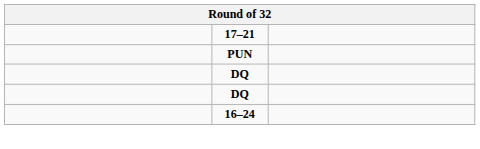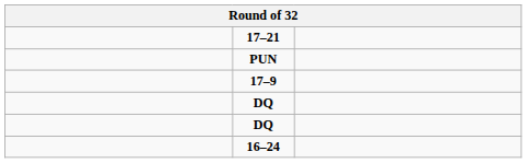+ row: 17–9
